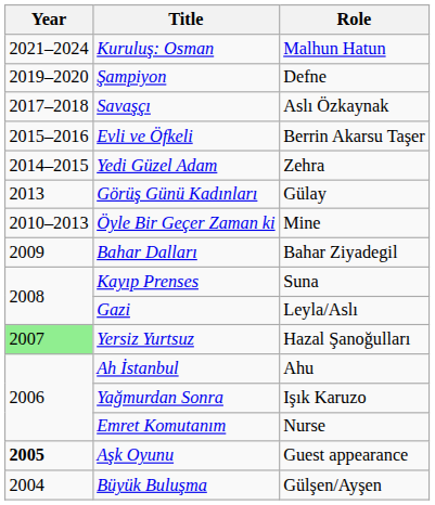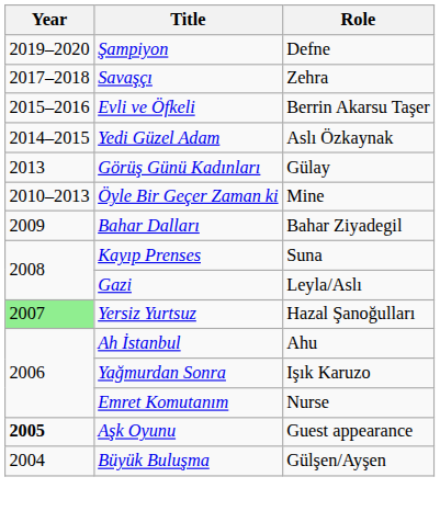- row: 2021–2024 | Kuruluş: Osman | Malhun Hatun
Savaşçı | Role: Aslı Özkaynak -> Zehra
Yedi Güzel Adam | Role: Zehra -> Aslı Özkaynak
